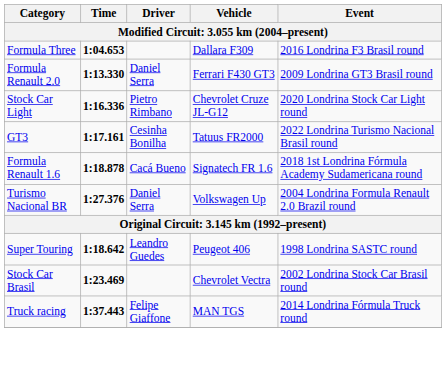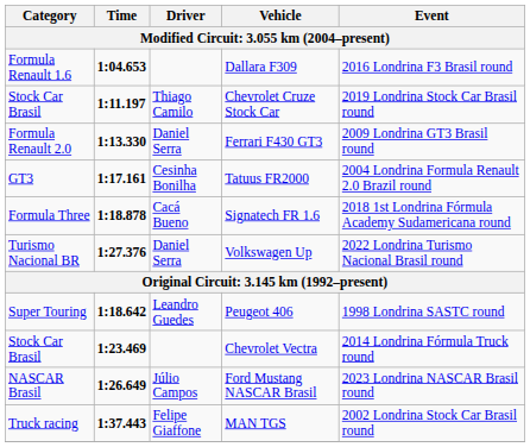Dallara F309 | Category: Formula Three -> Formula Renault 1.6
+ row: Stock Car Brasil | 1:11.197 | Thiago Camilo | Chevrolet Cruze Stock Car | 2019 Londrina Stock Car Brasil round
- row: Stock Car Light | 1:16.336 | Pietro Rimbano | Chevrolet Cruze JL-G12 | 2020 Londrina Stock Car Light round
Tatuus FR2000 | Event: 2022 Londrina Turismo Nacional Brasil round -> 2004 Londrina Formula Renault 2.0 Brazil round
Signatech FR 1.6 | Category: Formula Renault 1.6 -> Formula Three
Volkswagen Up | Event: 2004 Londrina Formula Renault 2.0 Brazil round -> 2022 Londrina Turismo Nacional Brasil round
Chevrolet Vectra | Event: 2002 Londrina Stock Car Brasil round -> 2014 Londrina Fórmula Truck round
+ row: NASCAR Brasil | 1:26.649 | Júlio Campos | Ford Mustang NASCAR Brasil | 2023 Londrina NASCAR Brasil round
MAN TGS | Event: 2014 Londrina Fórmula Truck round -> 2002 Londrina Stock Car Brasil round
